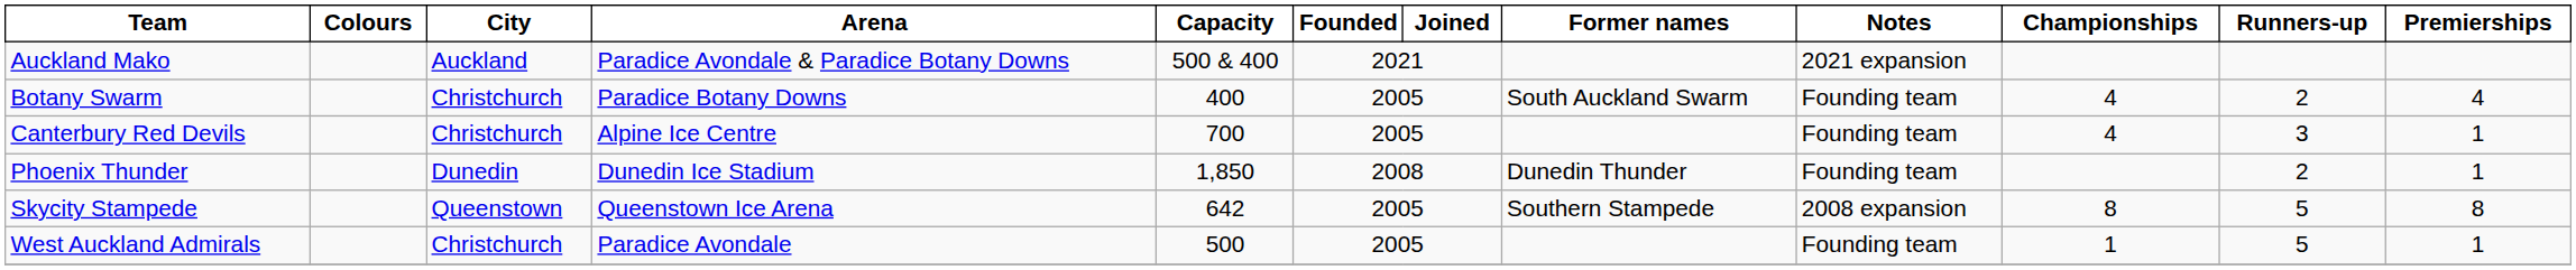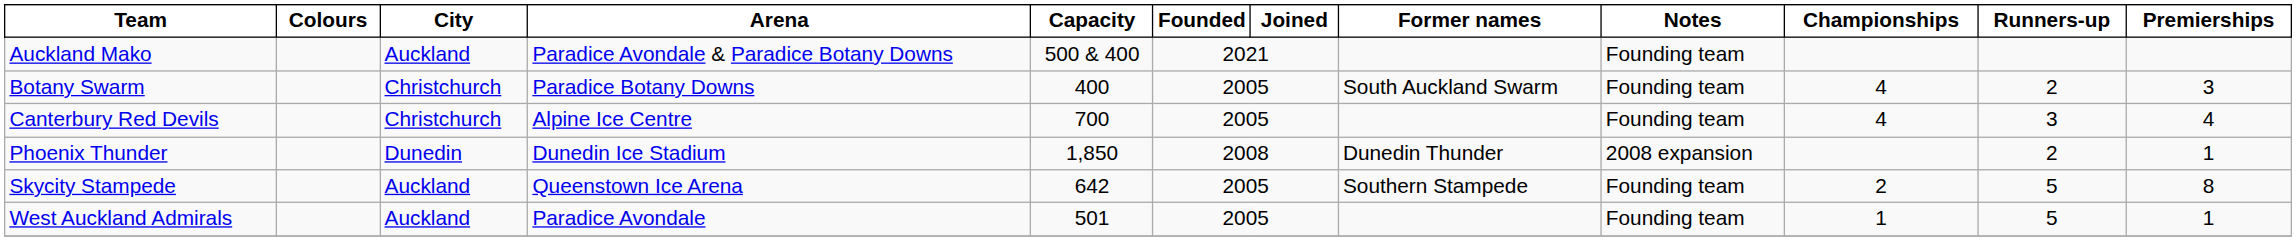Auckland Mako | Notes: 2021 expansion -> Founding team
Botany Swarm | Premierships: 4 -> 3
Canterbury Red Devils | Premierships: 1 -> 4
Phoenix Thunder | Notes: Founding team -> 2008 expansion
Skycity Stampede | City: Queenstown -> Auckland
Skycity Stampede | Notes: 2008 expansion -> Founding team
Skycity Stampede | Championships: 8 -> 2
West Auckland Admirals | City: Christchurch -> Auckland
West Auckland Admirals | Capacity: 500 -> 501
